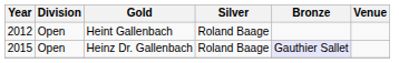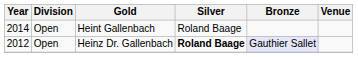Heint Gallenbach | Year: 2012 -> 2014
Heinz Dr. Gallenbach | Year: 2015 -> 2012
Heinz Dr. Gallenbach | Silver: normal -> bold
